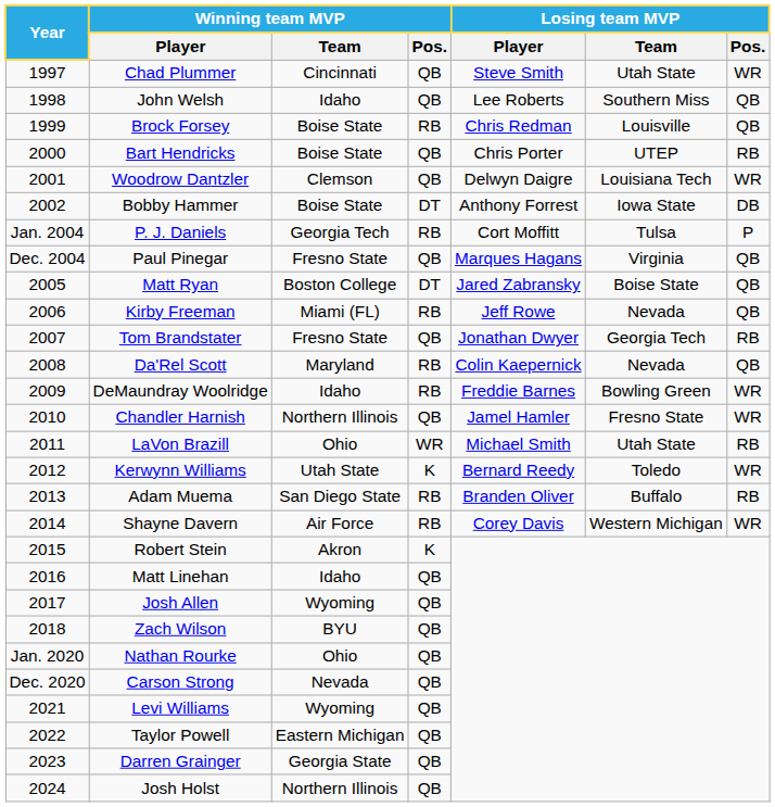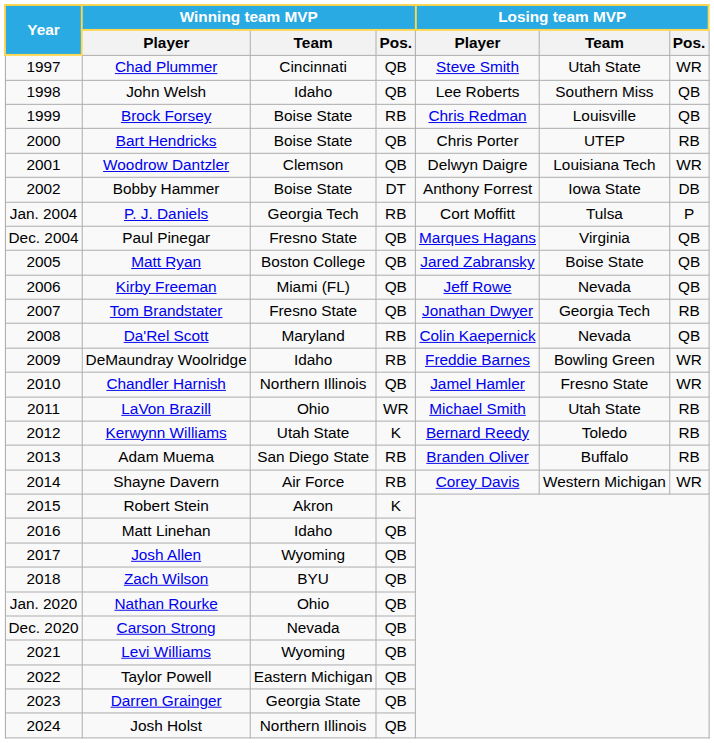Matt Ryan | Winning team MVP / Pos.: DT -> QB
Kirby Freeman | Winning team MVP / Pos.: RB -> QB
Kerwynn Williams | Losing team MVP / Pos.: WR -> RB
